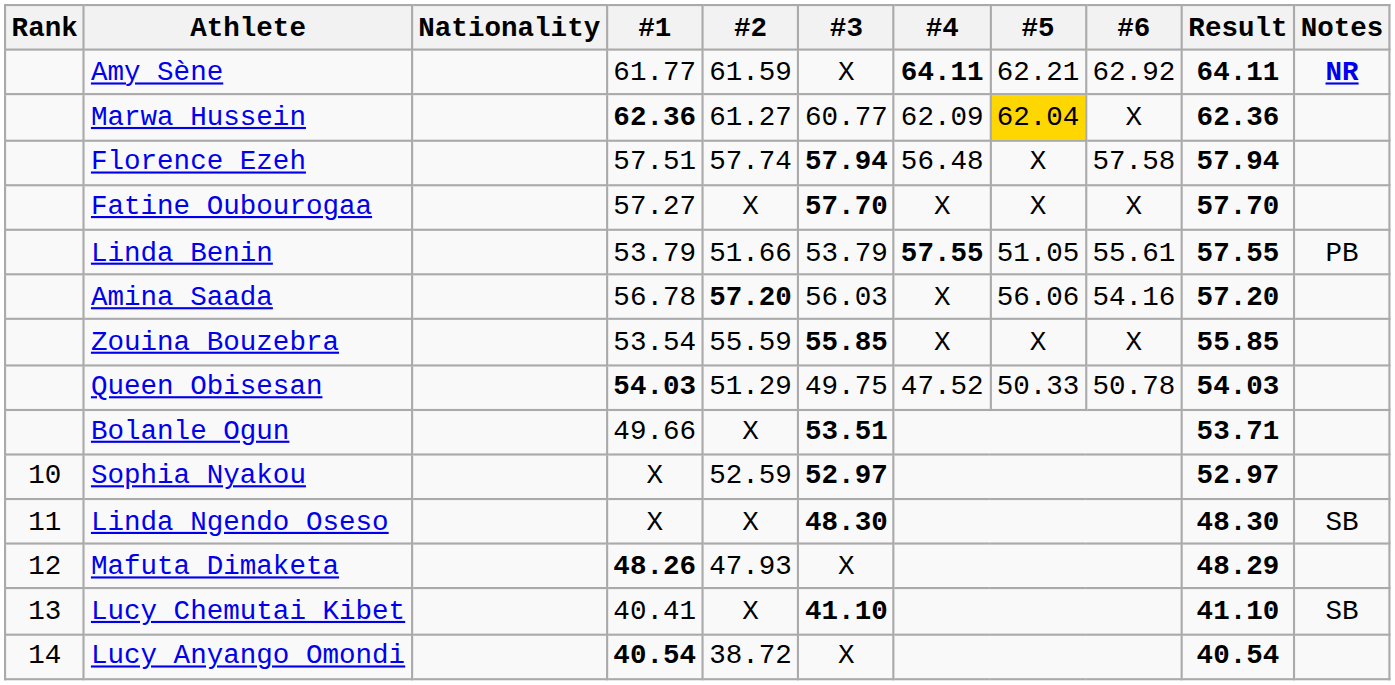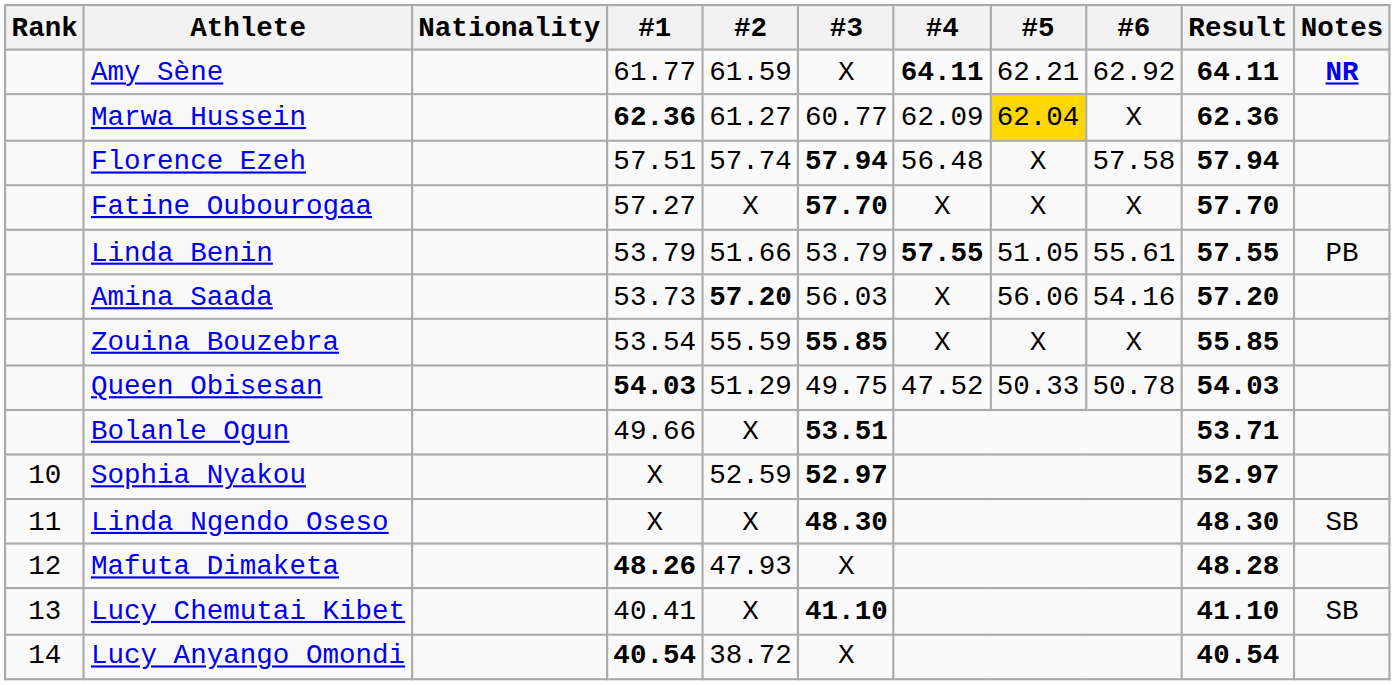Amina Saada | #1: 56.78 -> 53.73
Mafuta Dimaketa | Result: 48.29 -> 48.28
